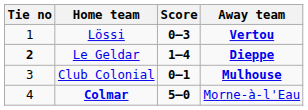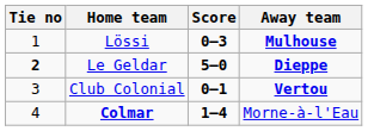Lössi | Away team: Vertou -> Mulhouse
Le Geldar | Score: 1–4 -> 5–0
Club Colonial | Away team: Mulhouse -> Vertou
Colmar | Score: 5–0 -> 1–4
